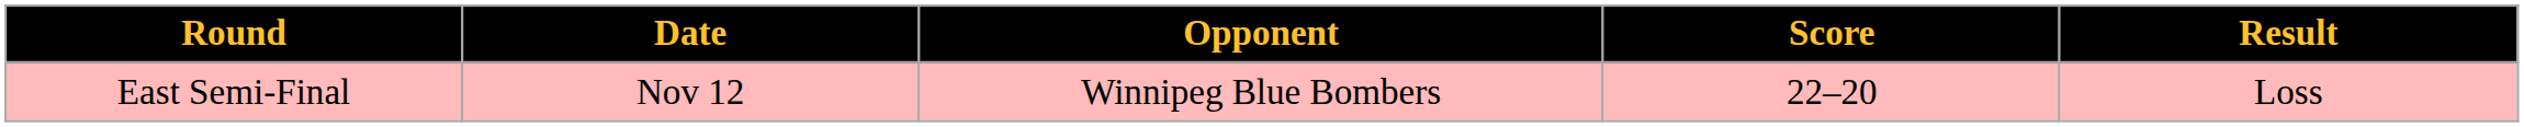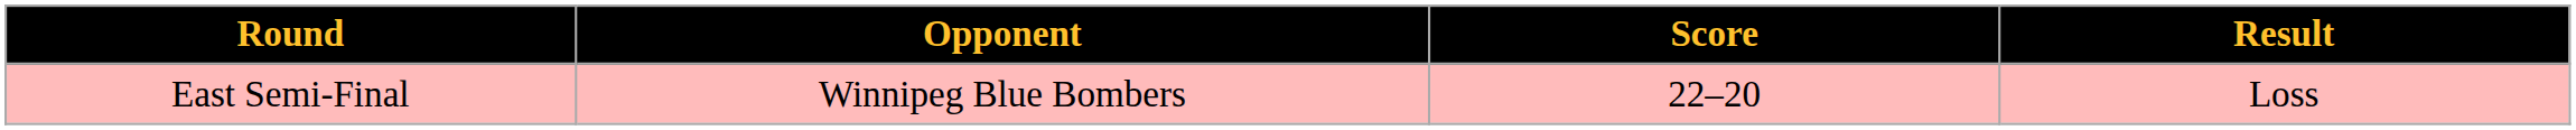- column: Date | Nov 12
